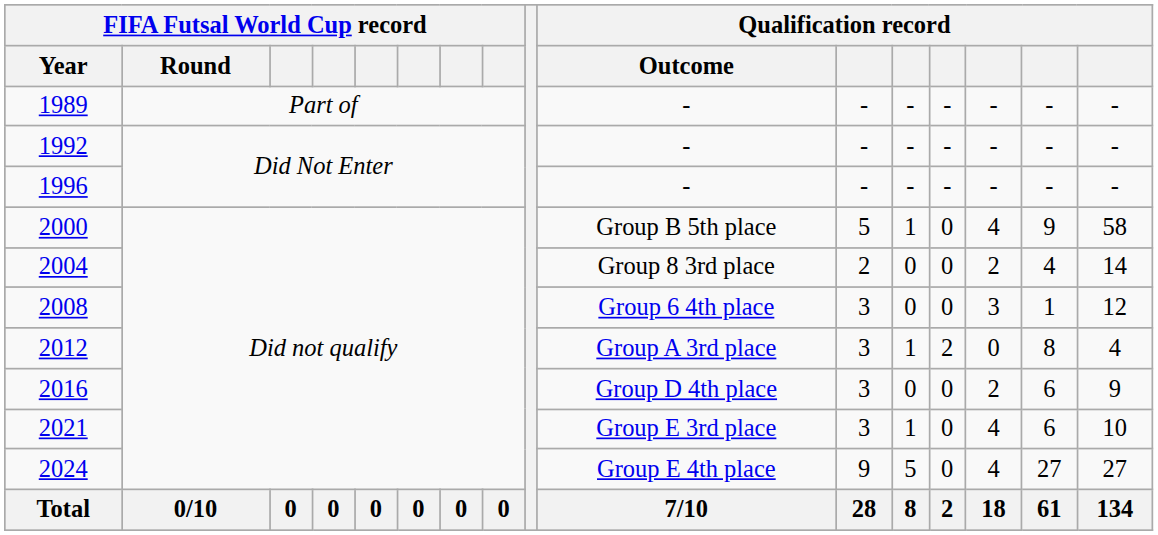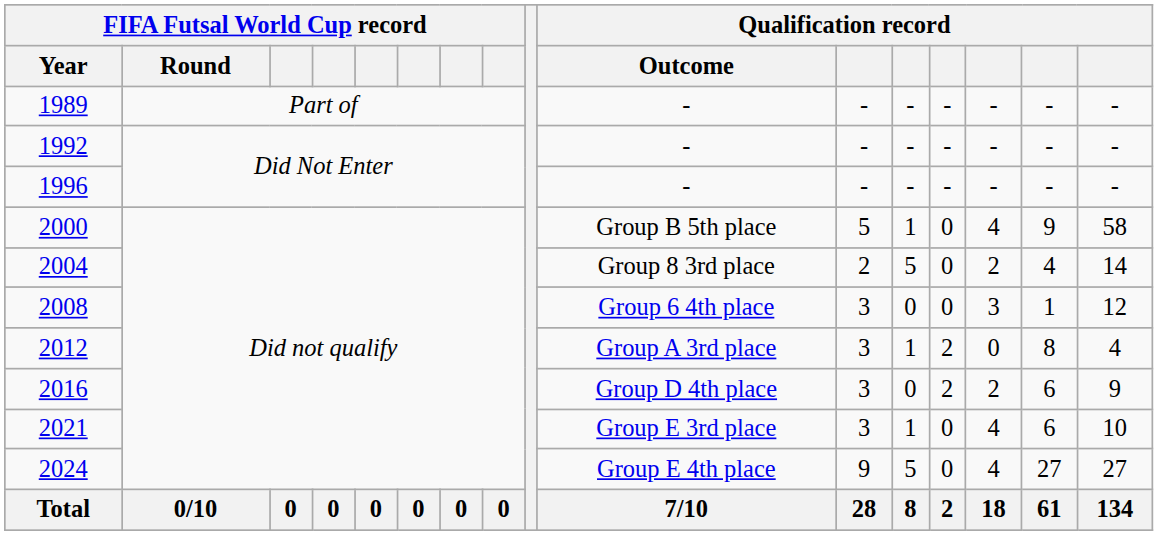2004 | column 12: 0 -> 5
2016 | column 13: 0 -> 2
